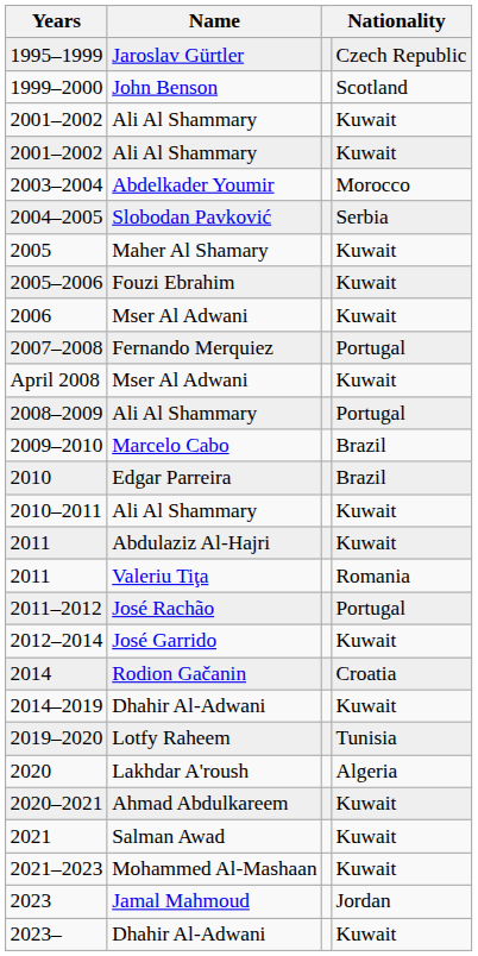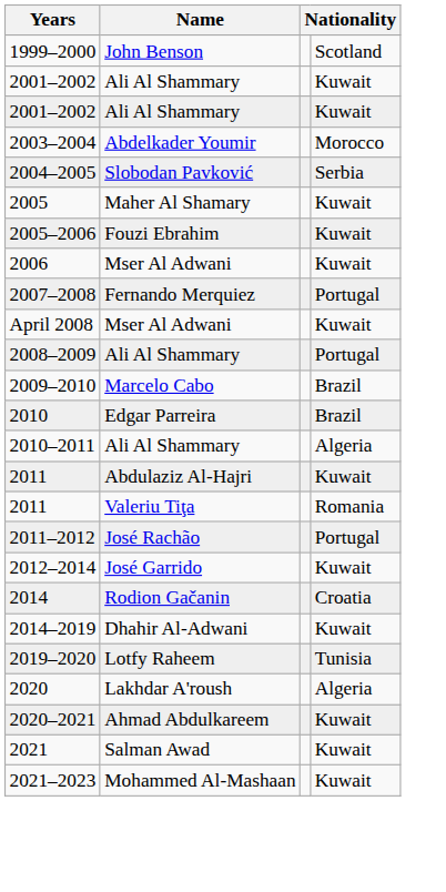- row: 1995–1999 | Jaroslav Gürtler | Czech Republic
2010–2011 | column 4: Kuwait -> Algeria
- row: 2023 | Jamal Mahmoud | Jordan
- row: 2023– | Dhahir Al-Adwani | Kuwait
